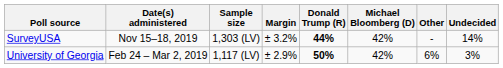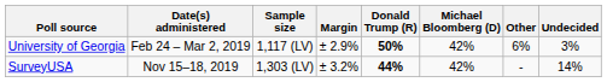rows swapped: University of Georgia <-> SurveyUSA
